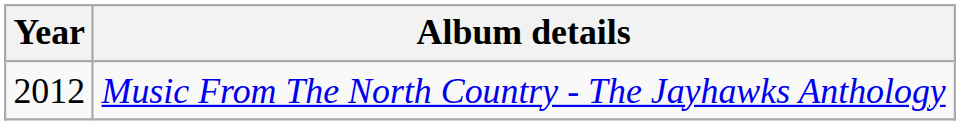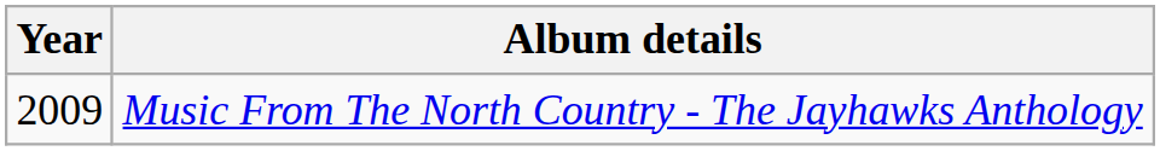Music From The North Country - The Jayhawks Anthology | Year: 2012 -> 2009
